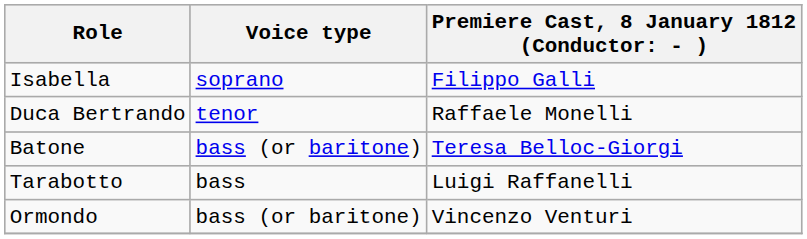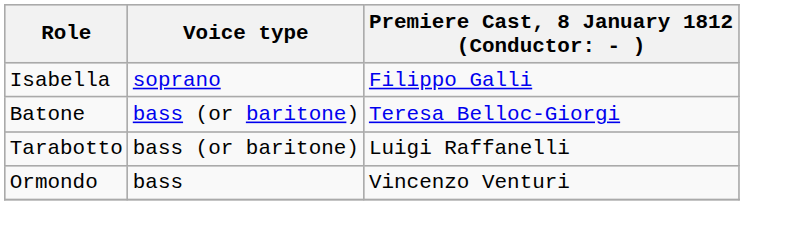- row: Duca Bertrando | tenor | Raffaele Monelli
Tarabotto | Voice type: bass -> bass (or baritone)
Ormondo | Voice type: bass (or baritone) -> bass
